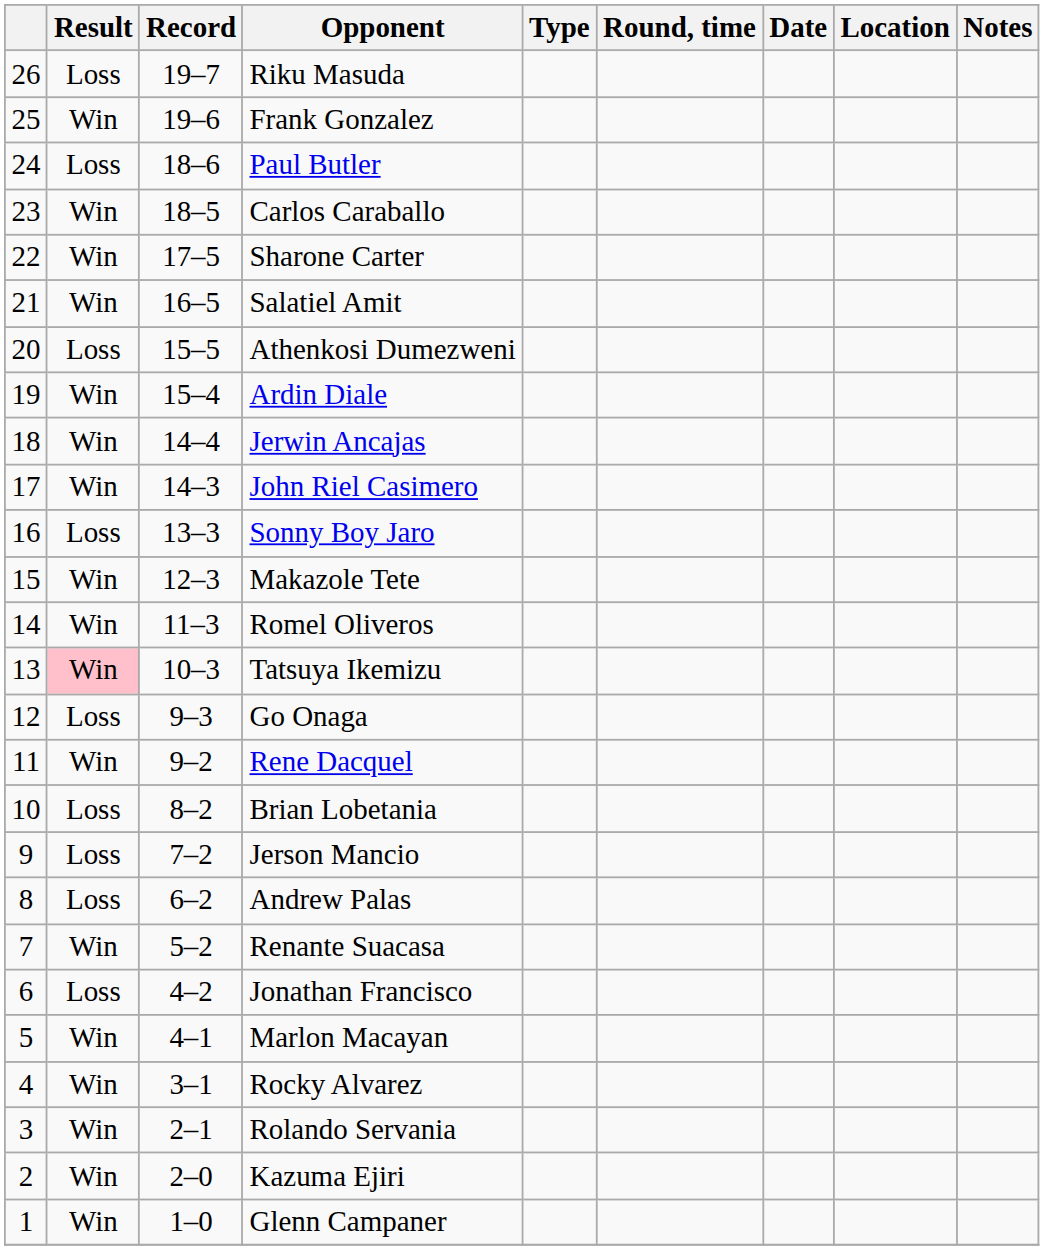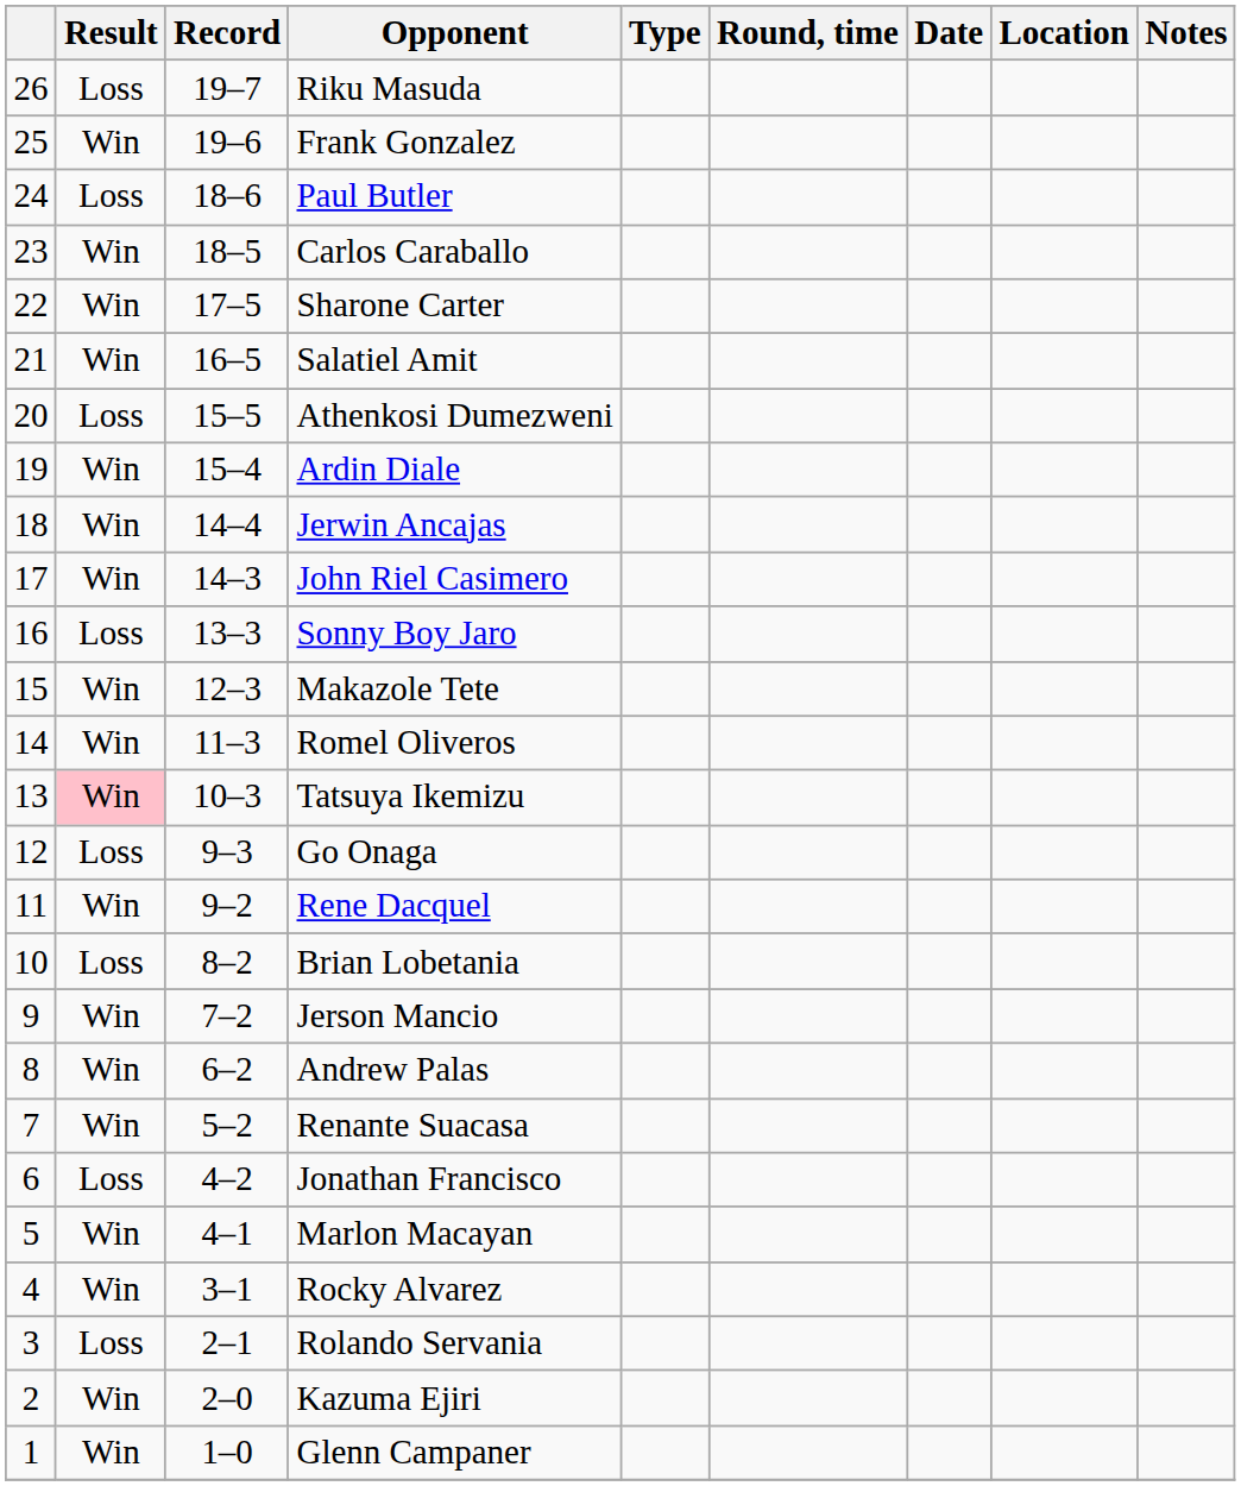Jerson Mancio | Result: Loss -> Win
Andrew Palas | Result: Loss -> Win
Rolando Servania | Result: Win -> Loss
